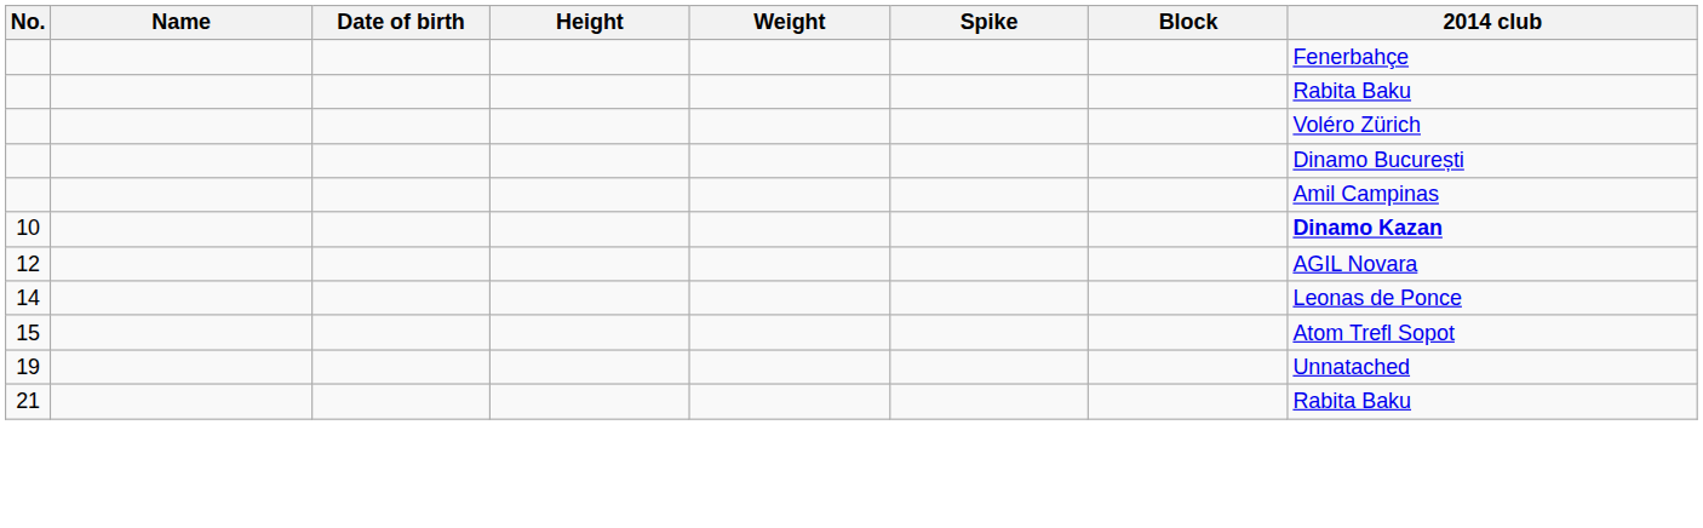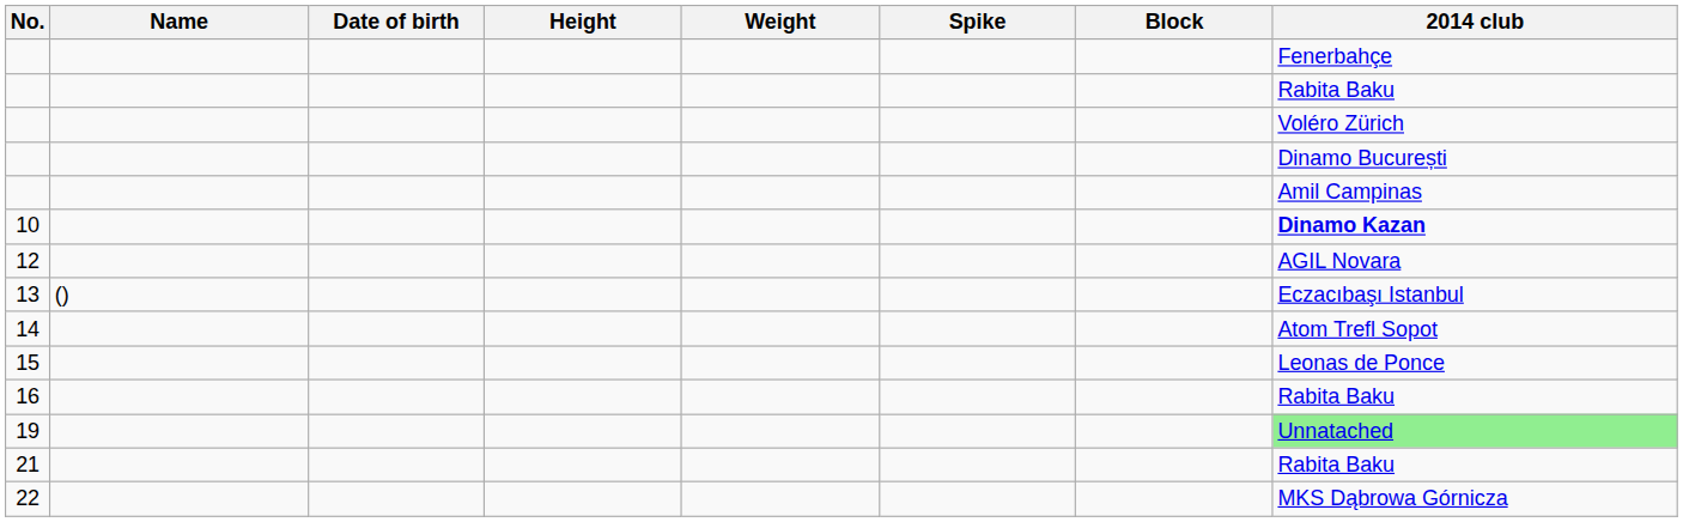+ row: 13 | () | Eczacıbaşı Istanbul
14 | 2014 club: Leonas de Ponce -> Atom Trefl Sopot
15 | 2014 club: Atom Trefl Sopot -> Leonas de Ponce
+ row: 16 | Rabita Baku
19 | 2014 club: no background -> lightgreen background
+ row: 22 | MKS Dąbrowa Górnicza
